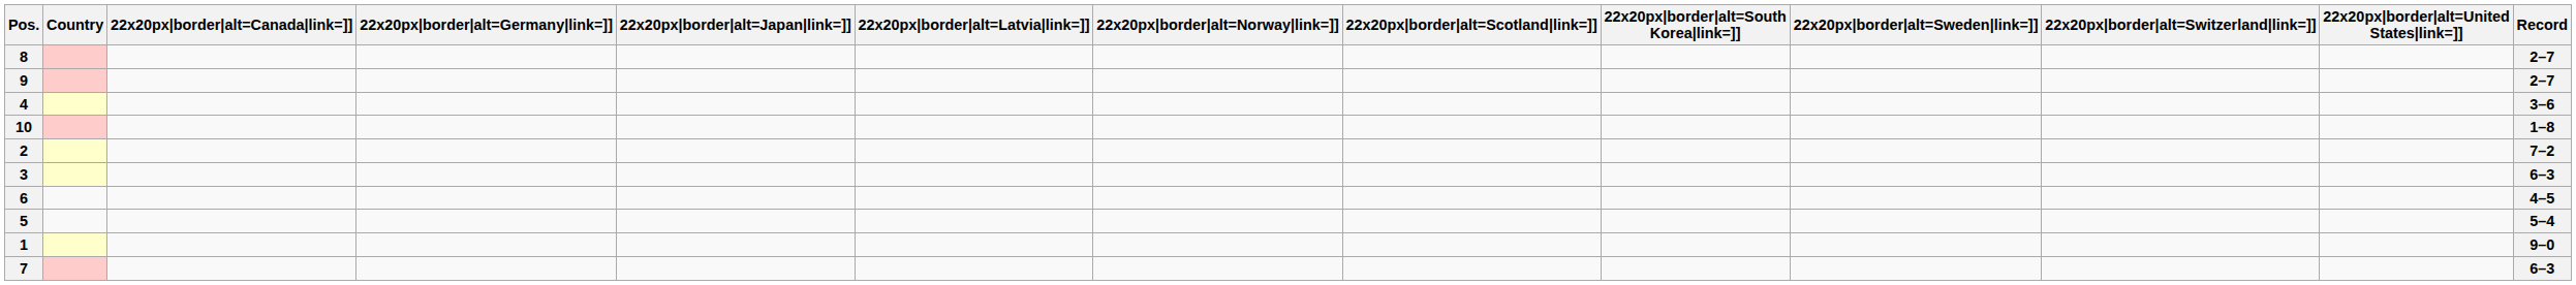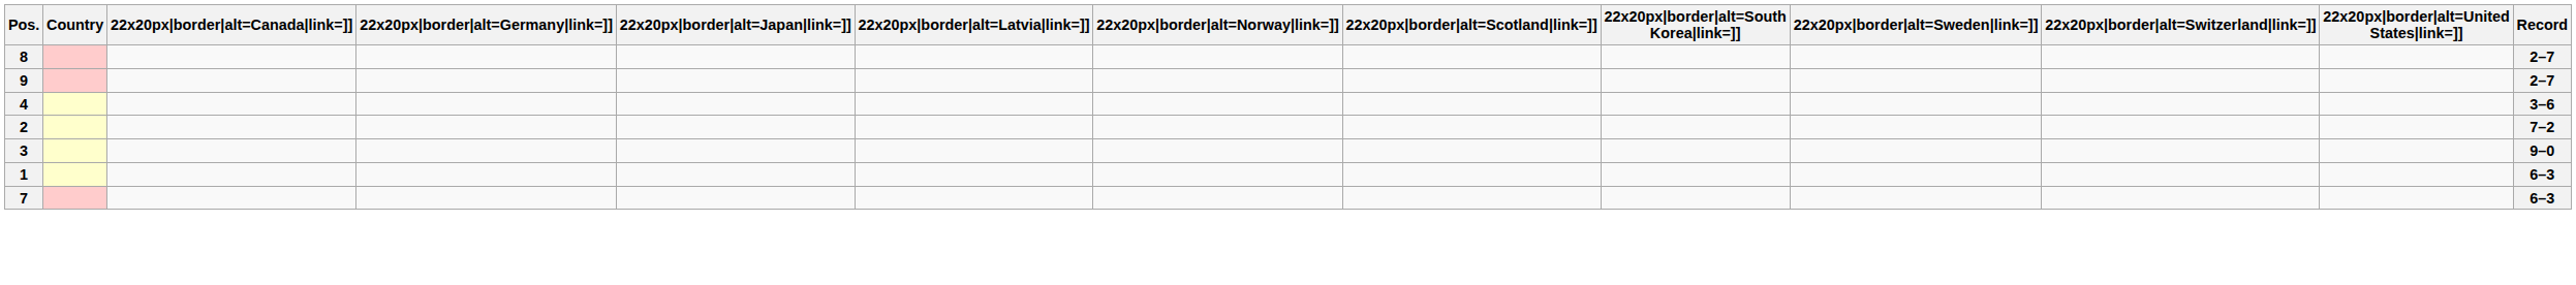- row: 10 | 1–8
3 | Record: 6–3 -> 9–0
- row: 6 | 4–5
- row: 5 | 5–4
1 | Record: 9–0 -> 6–3
